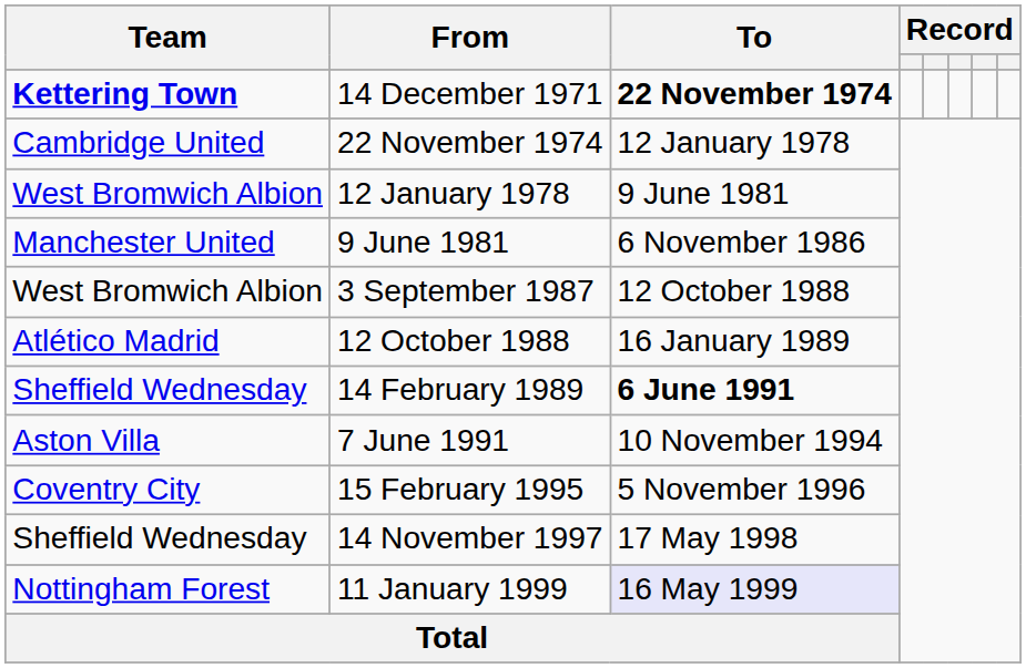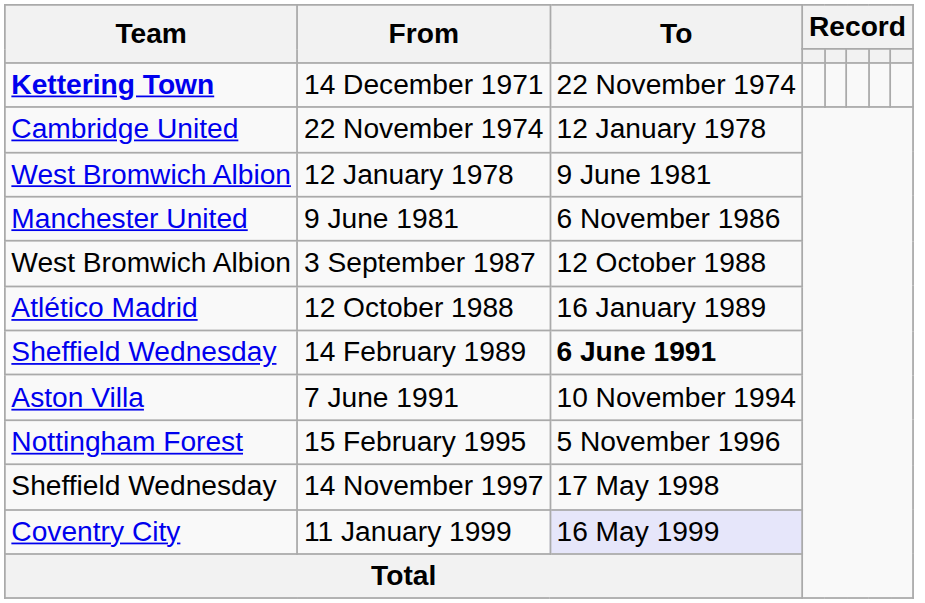14 December 1971 | To: bold -> normal
15 February 1995 | Team: Coventry City -> Nottingham Forest
11 January 1999 | Team: Nottingham Forest -> Coventry City
